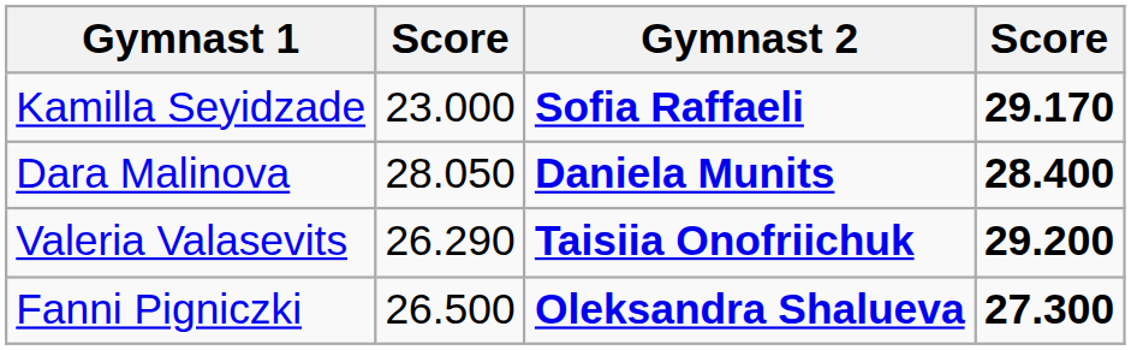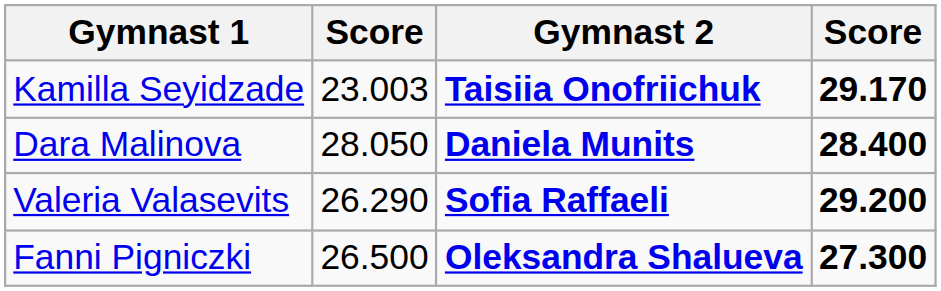Kamilla Seyidzade | column 2: 23.000 -> 23.003
Kamilla Seyidzade | Gymnast 2: Sofia Raffaeli -> Taisiia Onofriichuk
Valeria Valasevits | Gymnast 2: Taisiia Onofriichuk -> Sofia Raffaeli
